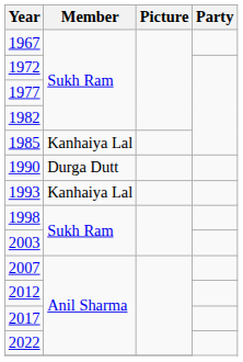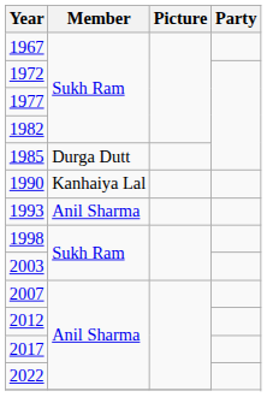1985 | Member: Kanhaiya Lal -> Durga Dutt
1990 | Member: Durga Dutt -> Kanhaiya Lal
1993 | Member: Kanhaiya Lal -> Anil Sharma
